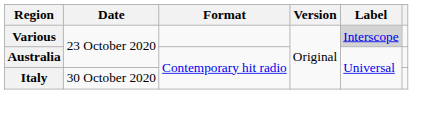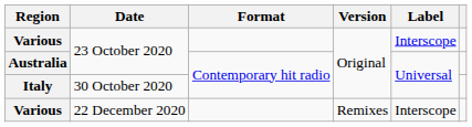Various / 23 October 2020 | Label: lightgrey background -> no background
+ row: Various | 22 December 2020 | Remixes | Interscope
